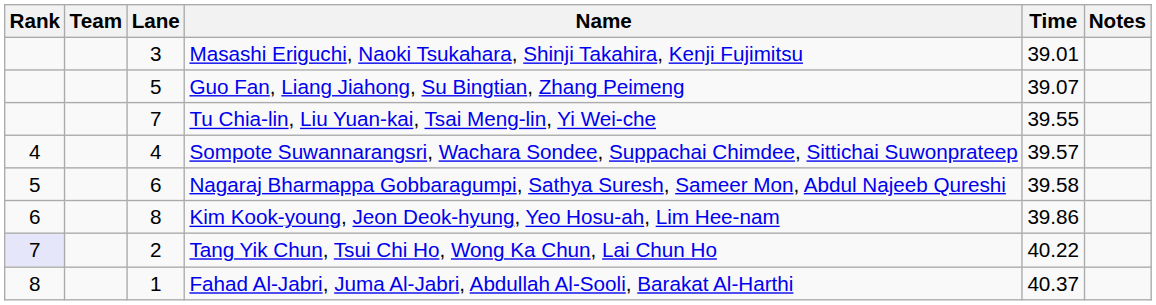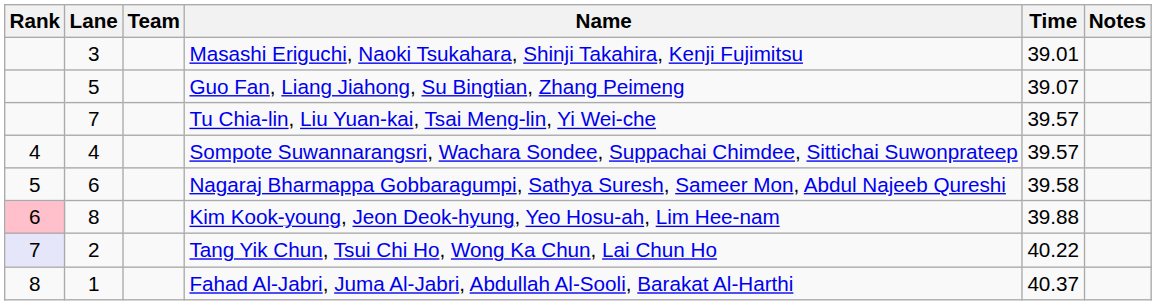columns swapped: Lane <-> Team
Tu Chia-lin, Liu Yuan-kai, Tsai Meng-lin, Yi Wei-che | Time: 39.55 -> 39.57
Kim Kook-young, Jeon Deok-hyung, Yeo Hosu-ah, Lim Hee-nam | Rank: no background -> pink background
Kim Kook-young, Jeon Deok-hyung, Yeo Hosu-ah, Lim Hee-nam | Time: 39.86 -> 39.88
